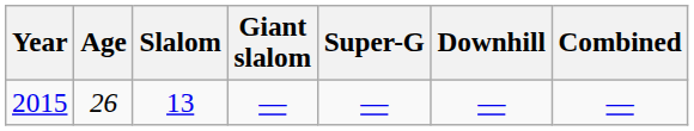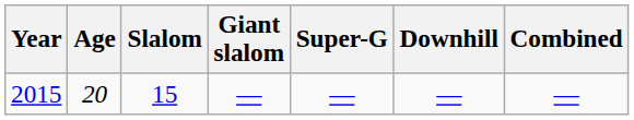2015 | Age: 26 -> 20
2015 | Slalom: 13 -> 15
